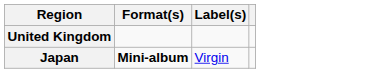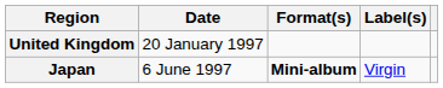+ column: Date | 20 January 1997 | 6 June 1997
